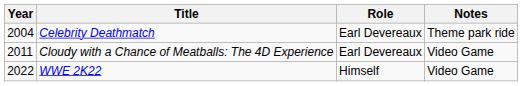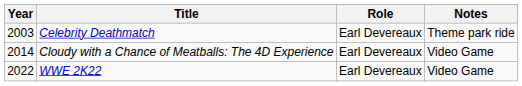Celebrity Deathmatch | Year: 2004 -> 2003
Cloudy with a Chance of Meatballs: The 4D Experience | Year: 2011 -> 2014
WWE 2K22 | Role: Himself -> Earl Devereaux
